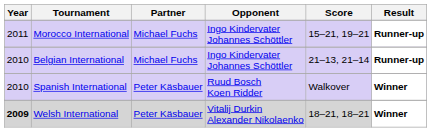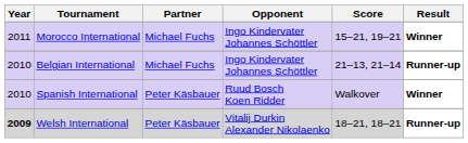Morocco International | Result: Runner-up -> Winner
Welsh International | Result: Winner -> Runner-up
